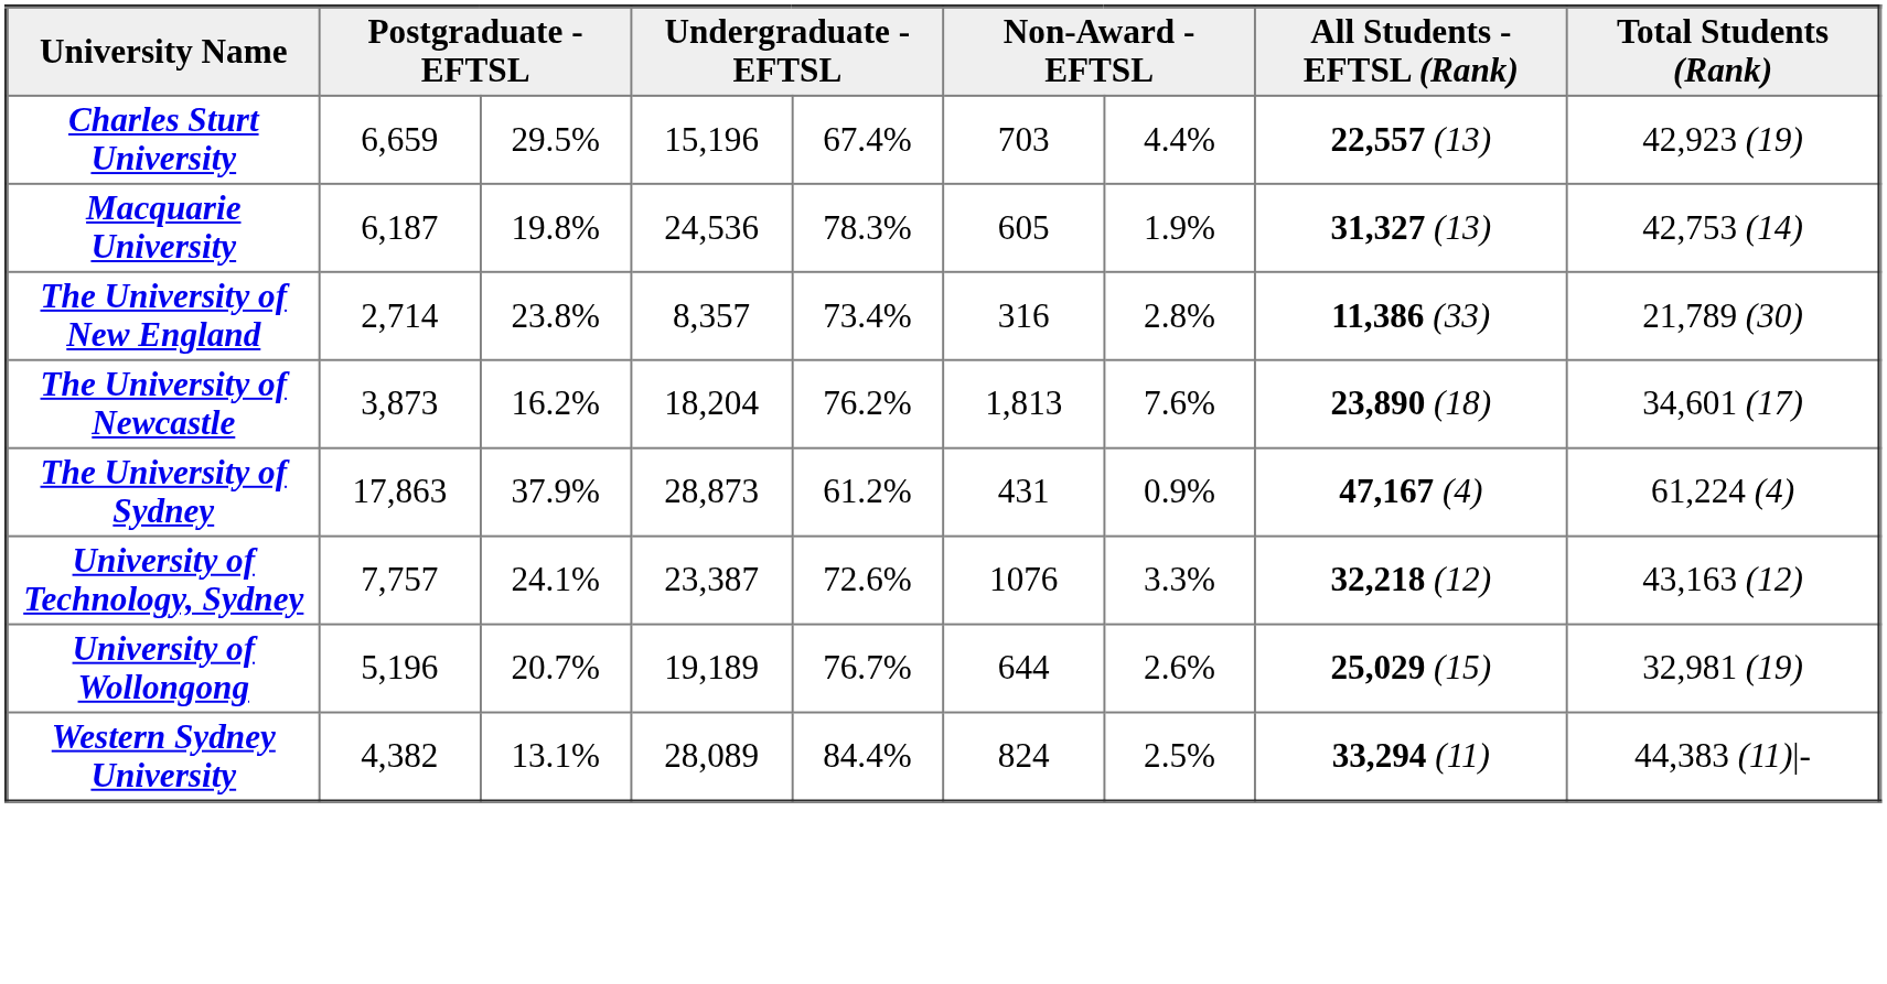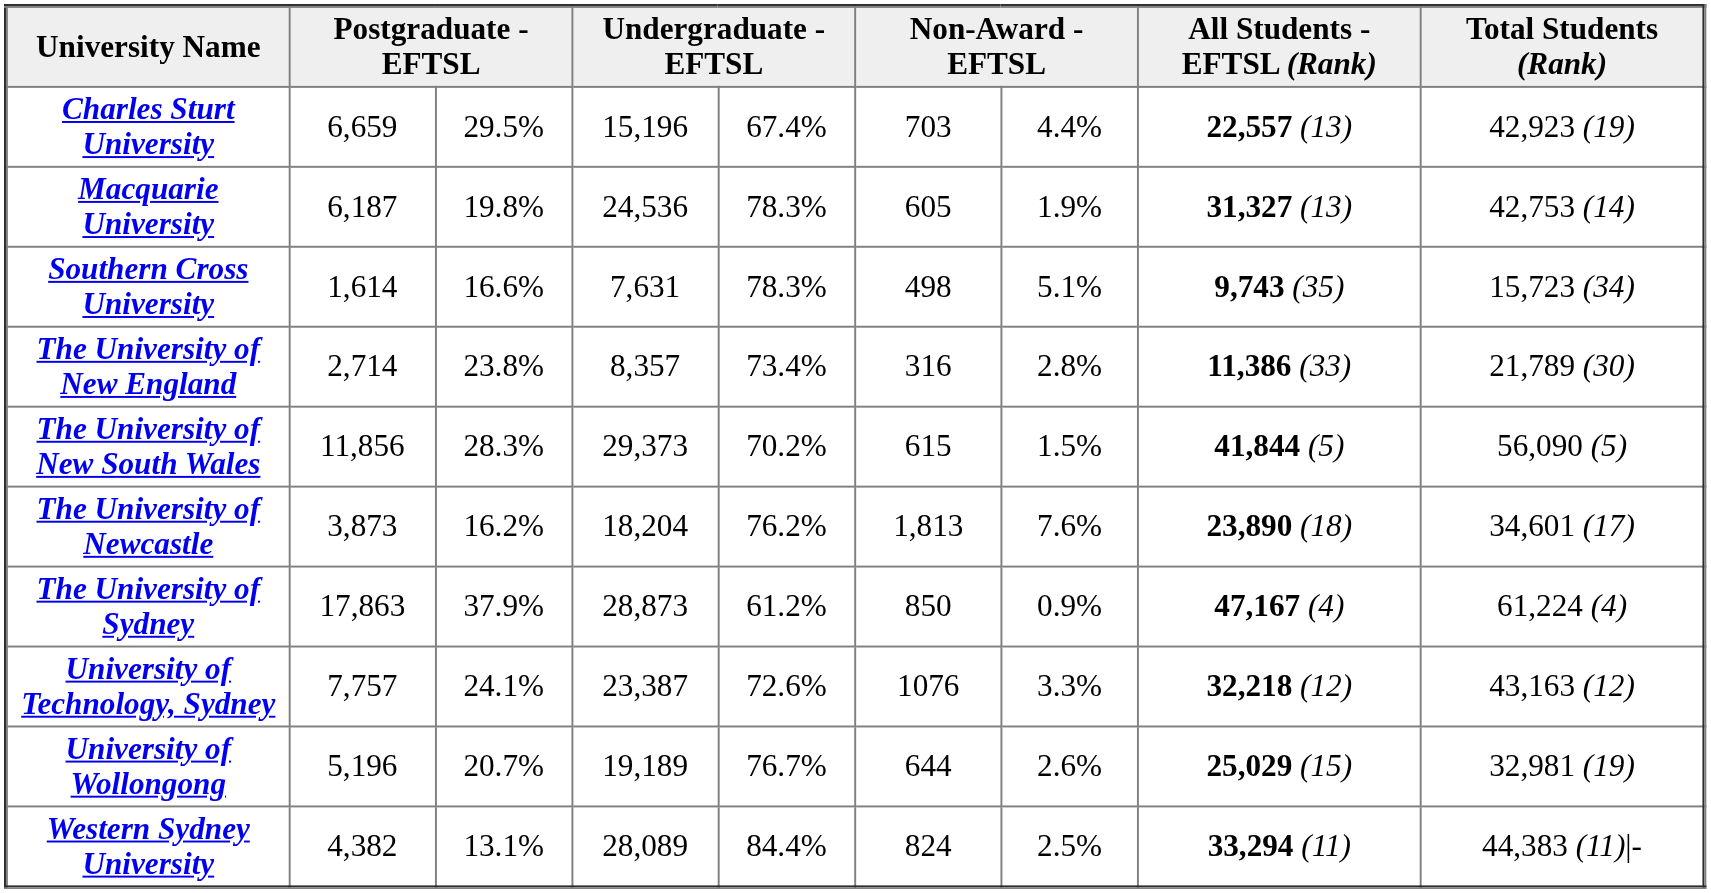+ row: Southern Cross University | 1,614 | 16.6% | 7,631 | 78.3% | 498 | 5.1% | 9,743 (35) | 15,723 (34)
+ row: The University of New South Wales | 11,856 | 28.3% | 29,373 | 70.2% | 615 | 1.5% | 41,844 (5) | 56,090 (5)
The University of Sydney | column 6: 431 -> 850
